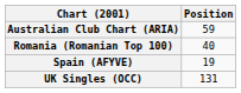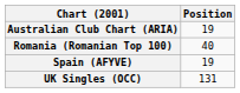Australian Club Chart (ARIA) | Position: 59 -> 19
